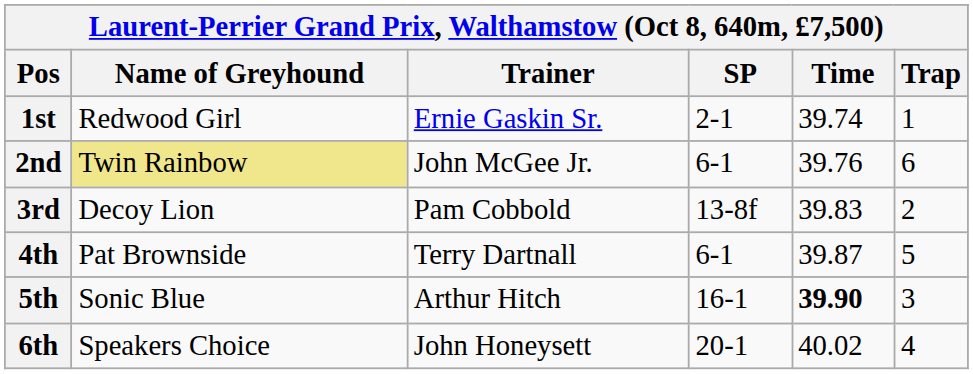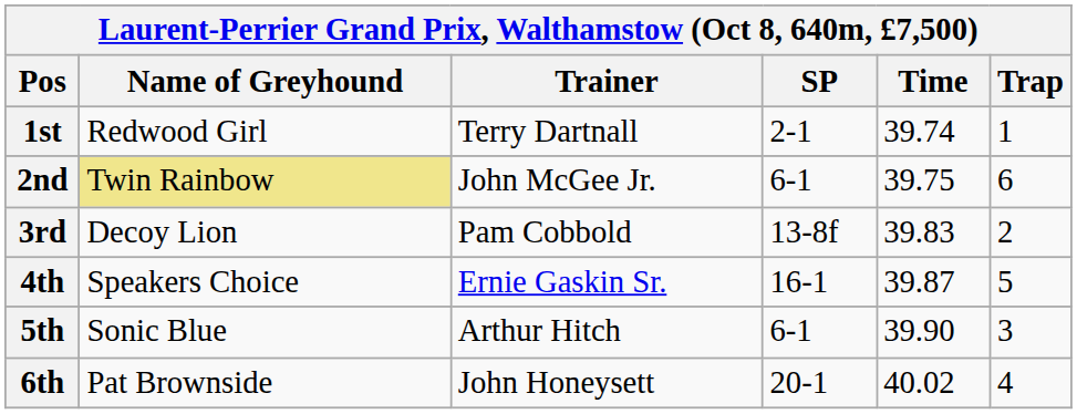1st | Trainer: Ernie Gaskin Sr. -> Terry Dartnall
2nd | Time: 39.76 -> 39.75
4th | Name of Greyhound: Pat Brownside -> Speakers Choice
4th | Trainer: Terry Dartnall -> Ernie Gaskin Sr.
4th | SP: 6-1 -> 16-1
5th | SP: 16-1 -> 6-1
5th | Time: bold -> normal
6th | Name of Greyhound: Speakers Choice -> Pat Brownside
